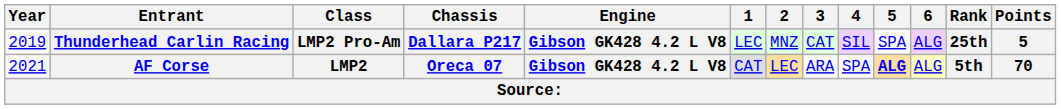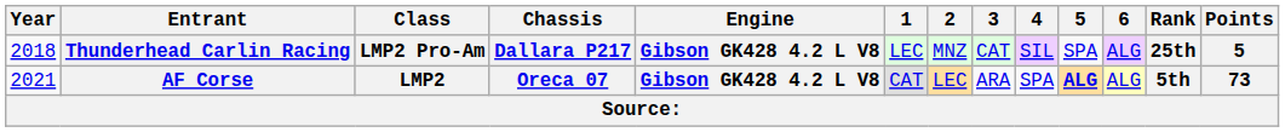Thunderhead Carlin Racing | Year: 2019 -> 2018
AF Corse | Points: 70 -> 73
